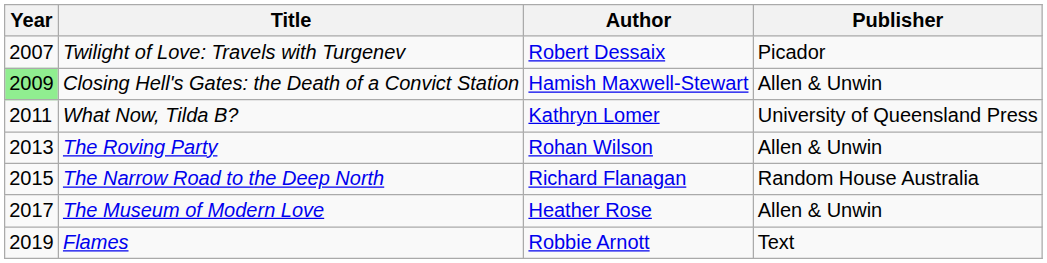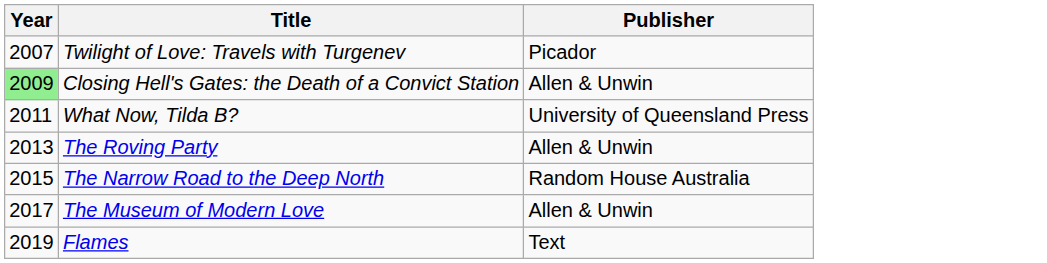- column: Author | Robert Dessaix | Hamish Maxwell-Stewart | Kathryn Lomer | Rohan Wilson | Richard Flanagan | Heather Rose | Robbie Arnott
